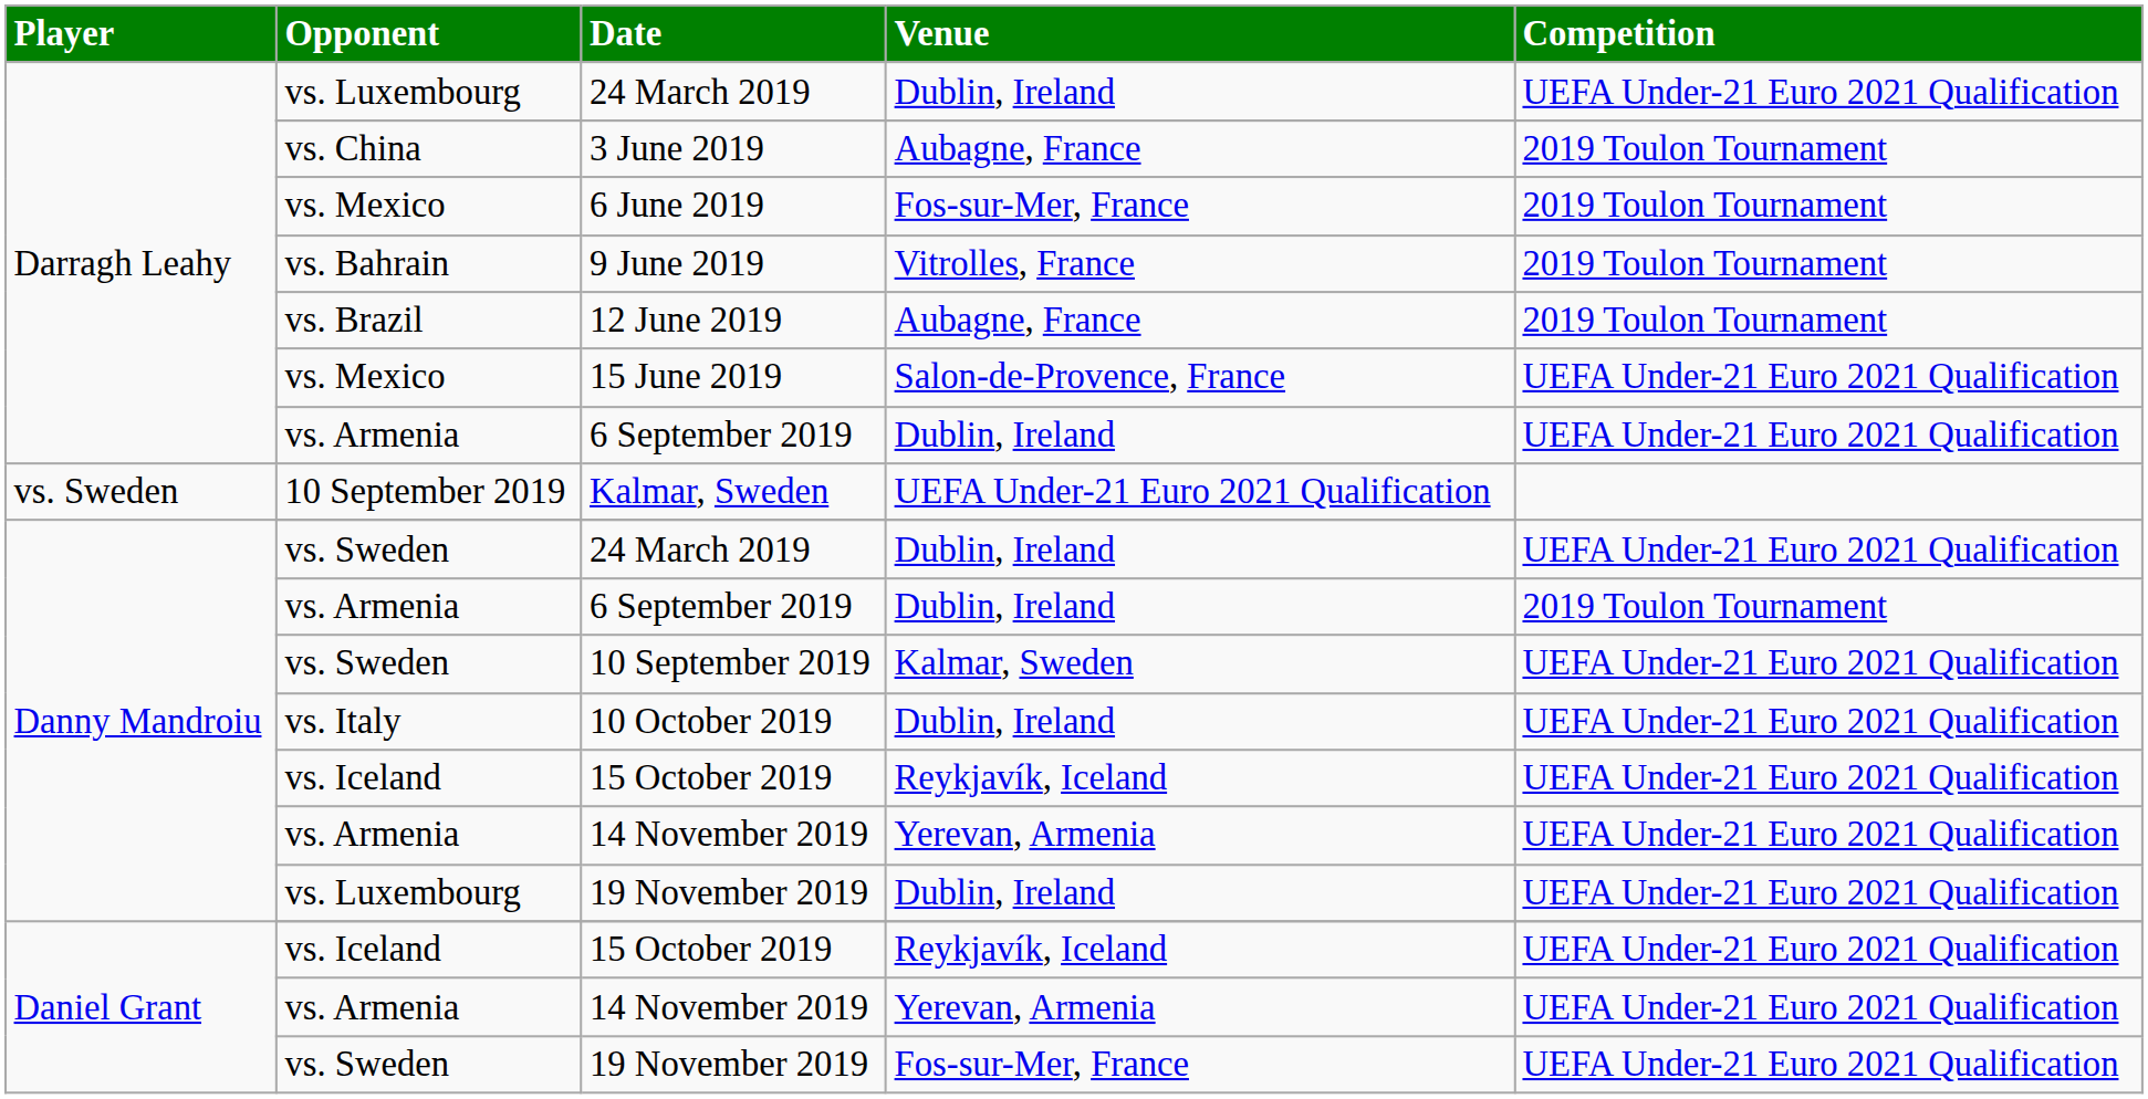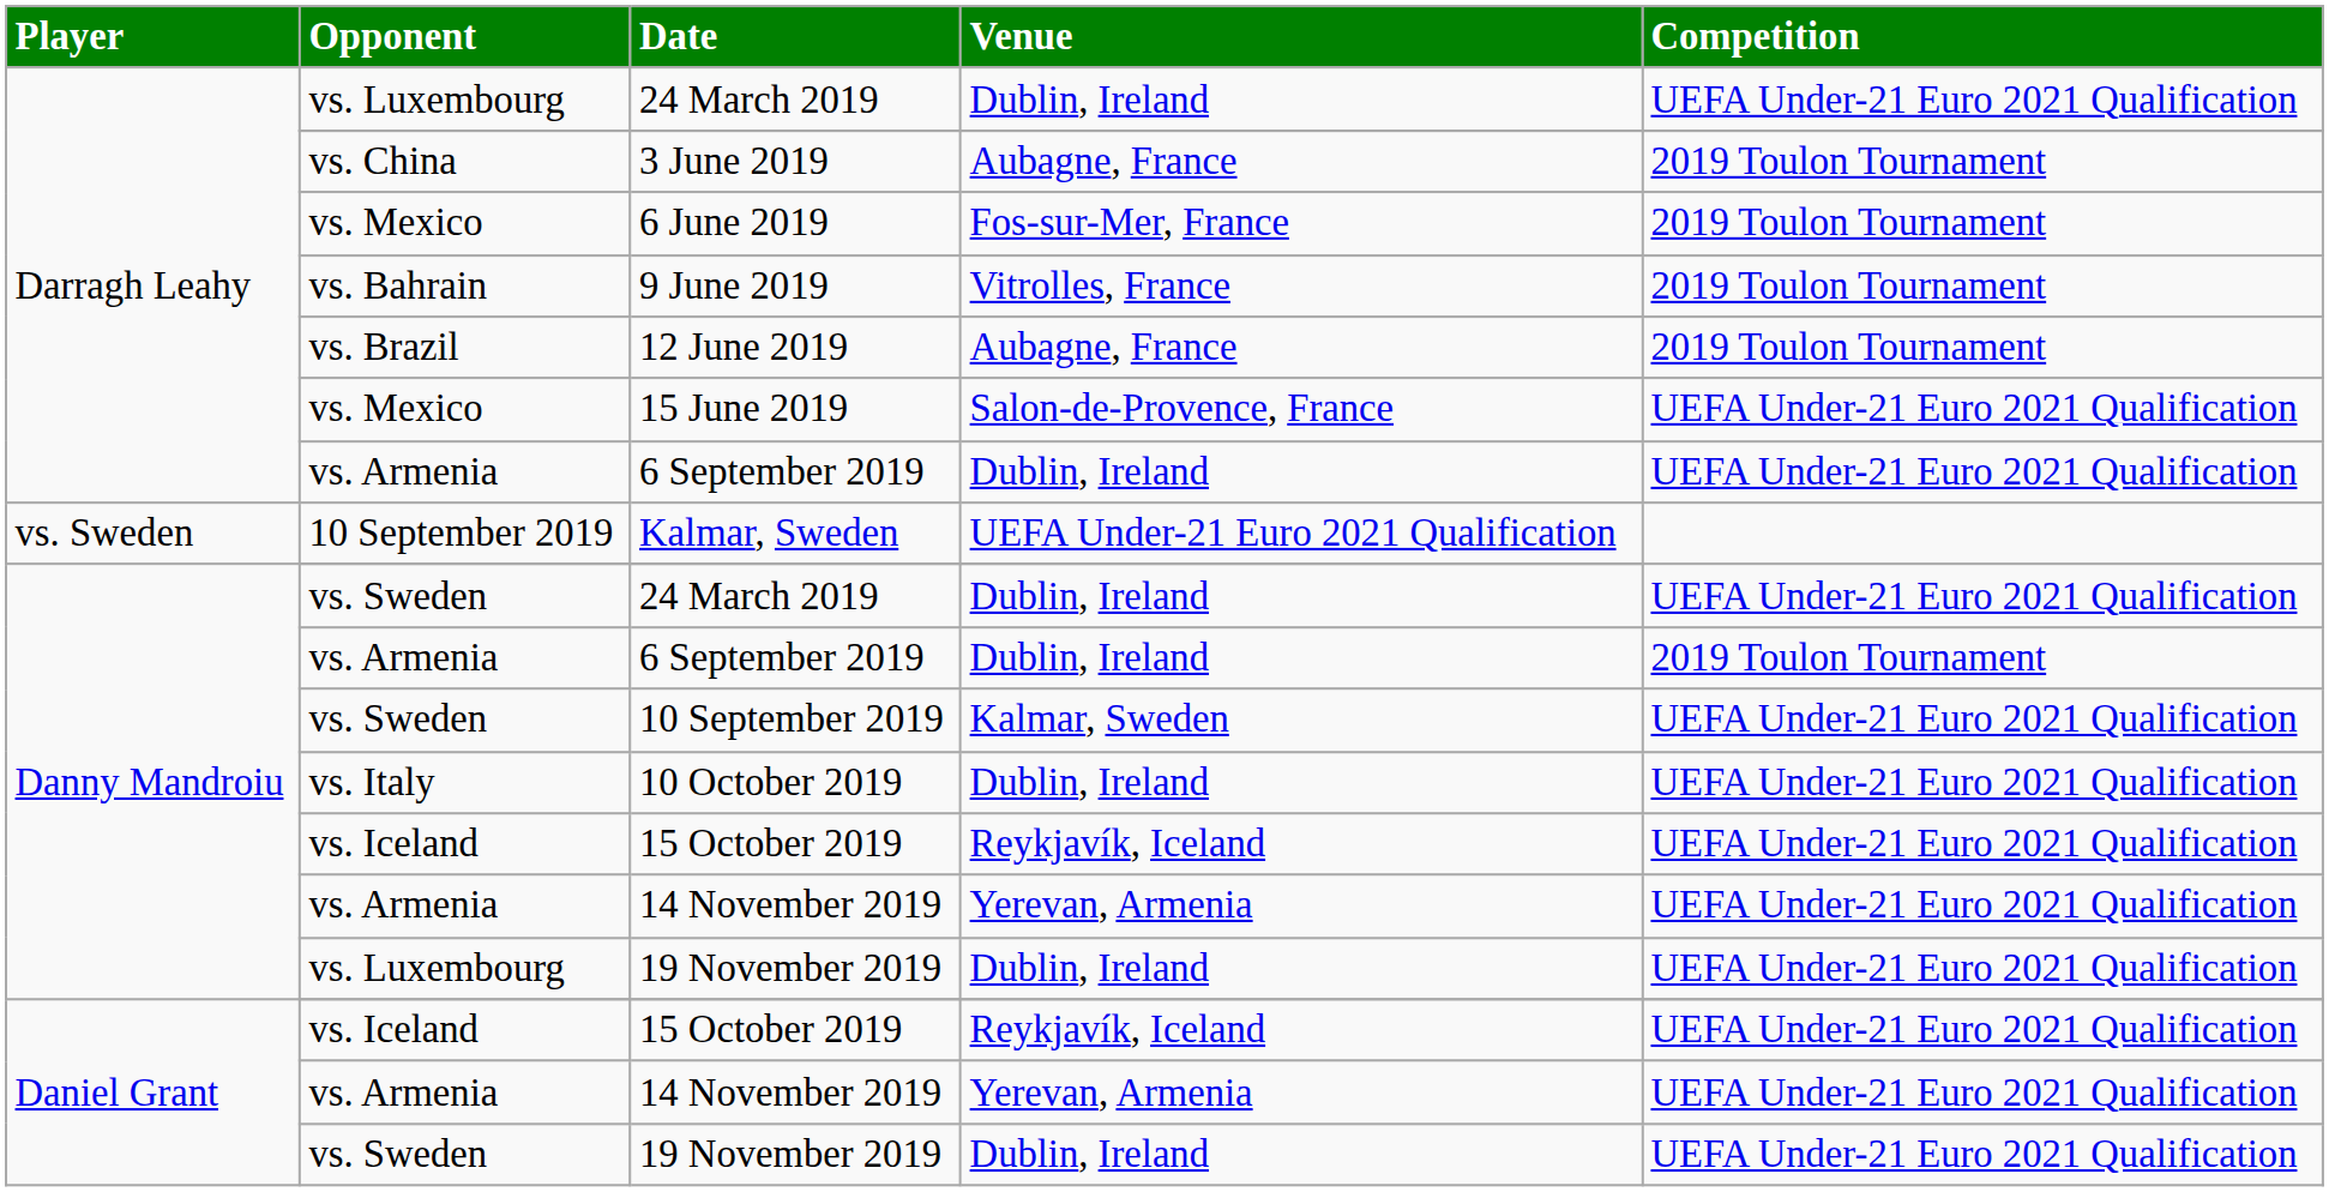Daniel Grant / 19 November 2019 | Venue: Fos-sur-Mer, France -> Dublin, Ireland
